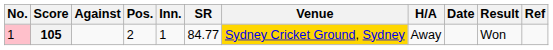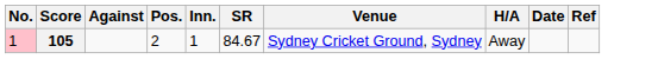- column: Result | Won
105 | SR: 84.77 -> 84.67
105 | Venue: gold background -> no background
